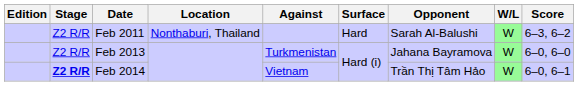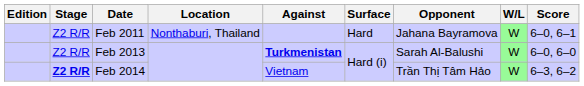Feb 2011 | Opponent: Sarah Al-Balushi -> Jahana Bayramova
Feb 2011 | Score: 6–3, 6–2 -> 6–0, 6–1
Feb 2013 | Against: normal -> bold
Feb 2013 | Opponent: Jahana Bayramova -> Sarah Al-Balushi
Feb 2014 | Score: 6–0, 6–1 -> 6–3, 6–2
